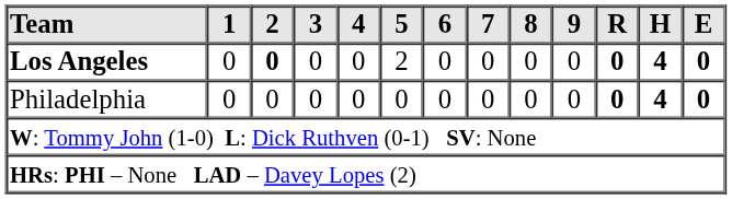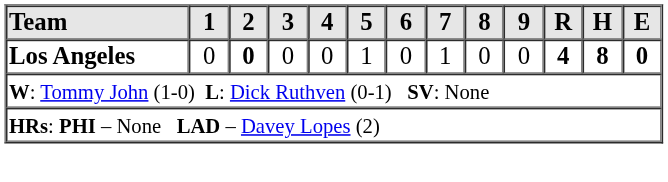Los Angeles | 5: 2 -> 1
Los Angeles | 7: 0 -> 1
Los Angeles | R: 0 -> 4
Los Angeles | H: 4 -> 8
- row: Philadelphia | 0 | 0 | 0 | 0 | 0 | 0 | 0 | 0 | 0 | 0 | 4 | 0
